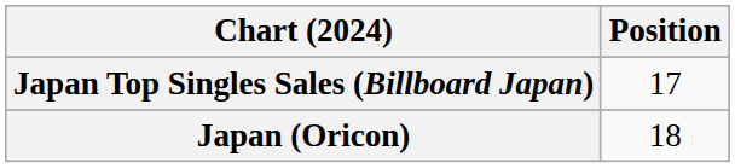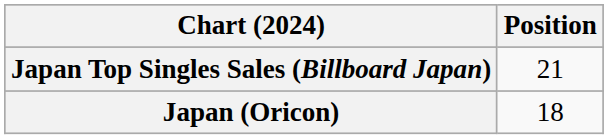Japan Top Singles Sales (Billboard Japan) | Position: 17 -> 21
